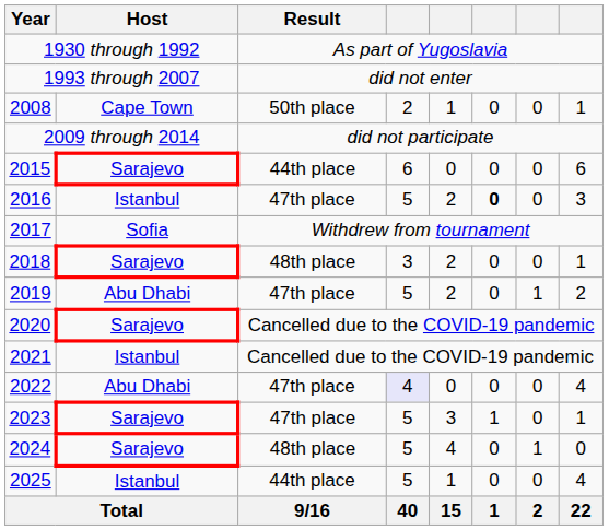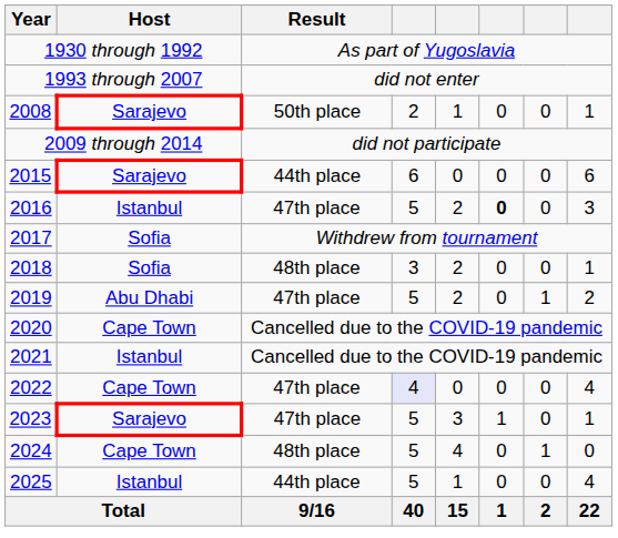2008 | Host: Cape Town -> Sarajevo
2018 | Host: Sarajevo -> Sofia
2020 | Host: Sarajevo -> Cape Town
2022 | Host: Abu Dhabi -> Cape Town
2024 | Host: Sarajevo -> Cape Town
